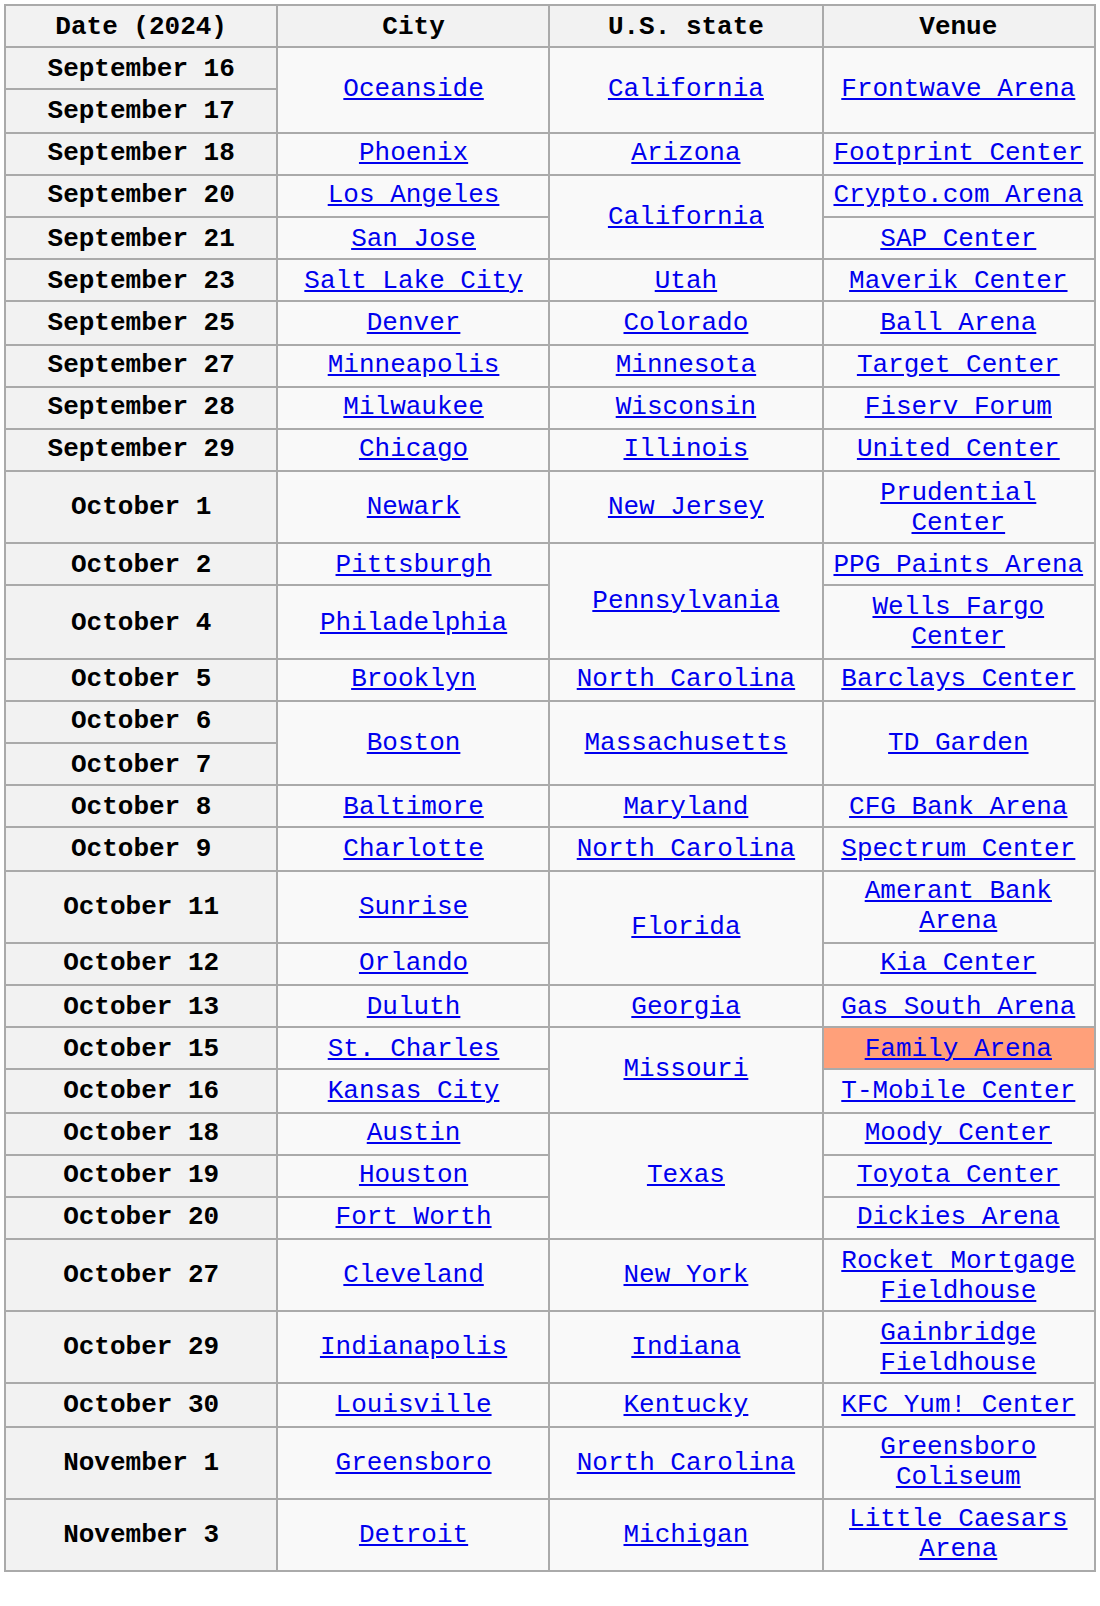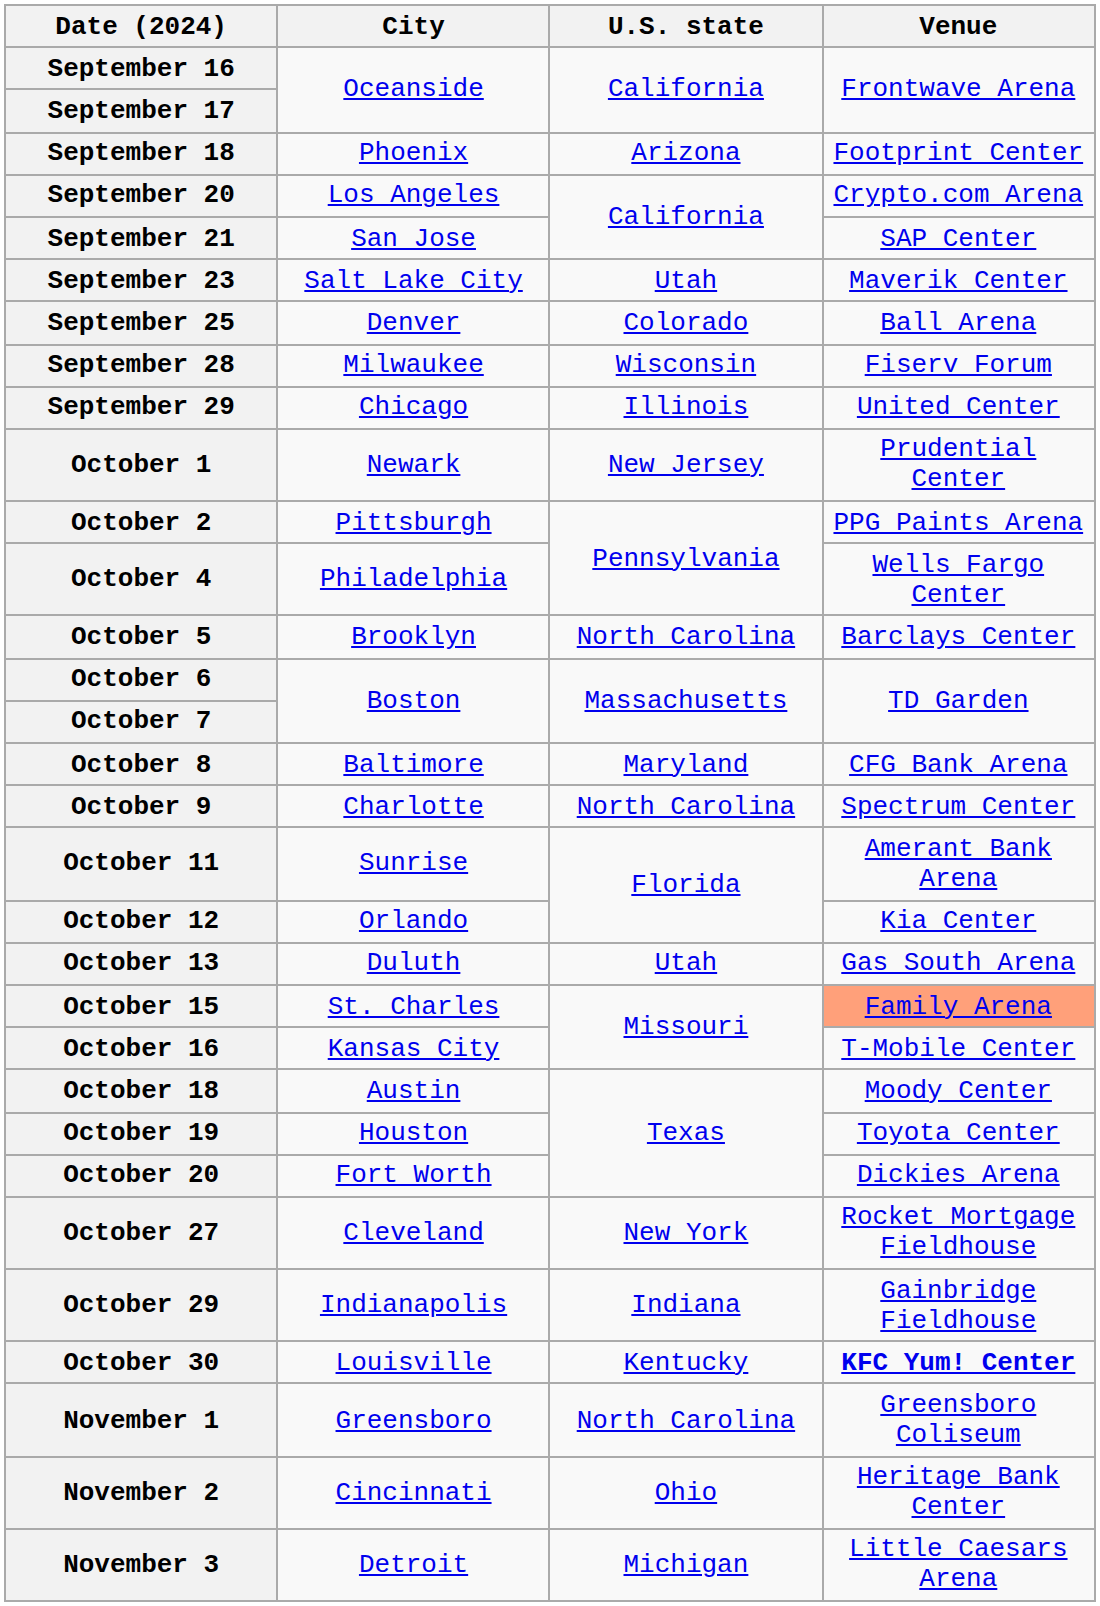- row: September 27 | Minneapolis | Minnesota | Target Center
October 13 | U.S. state: Georgia -> Utah
October 30 | Venue: normal -> bold
+ row: November 2 | Cincinnati | Ohio | Heritage Bank Center
